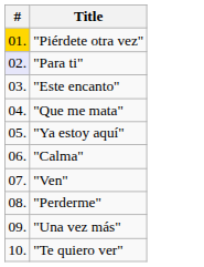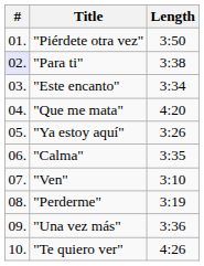+ column: Length | 3:50 | 3:38 | 3:34 | 4:20 | 3:26 | 3:35 | 3:10 | 3:19 | 3:36 | 4:26
"Piérdete otra vez" | #: gold background -> no background
